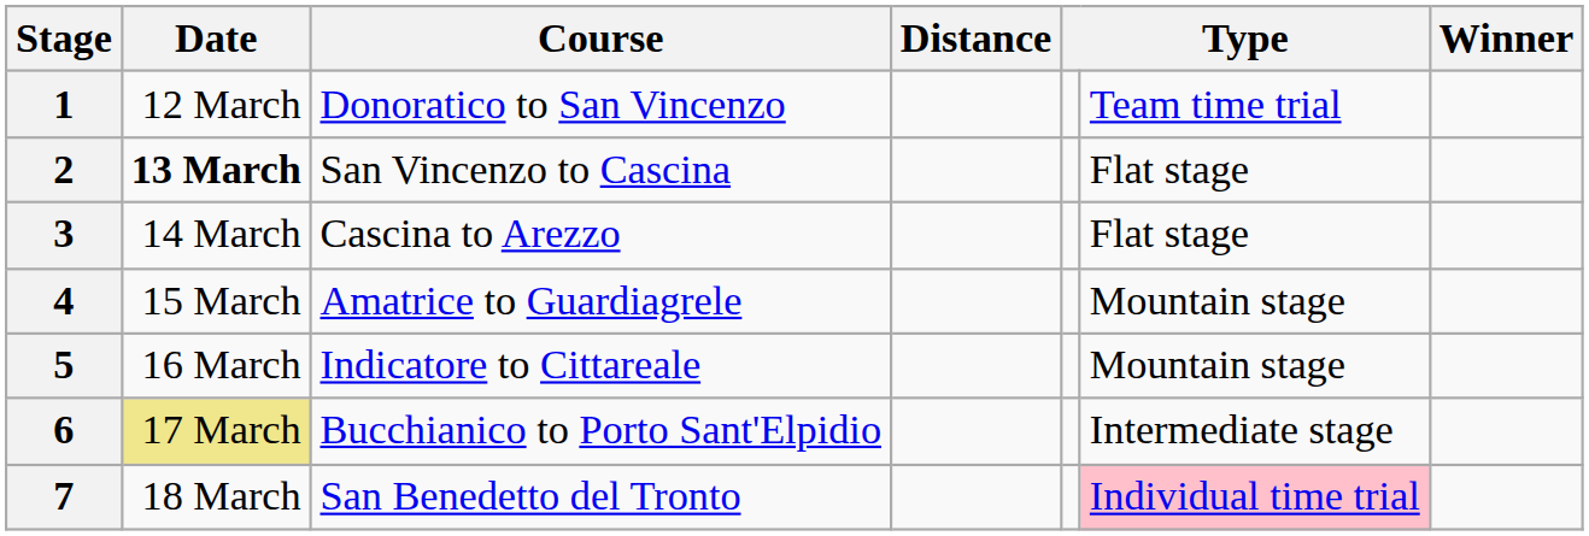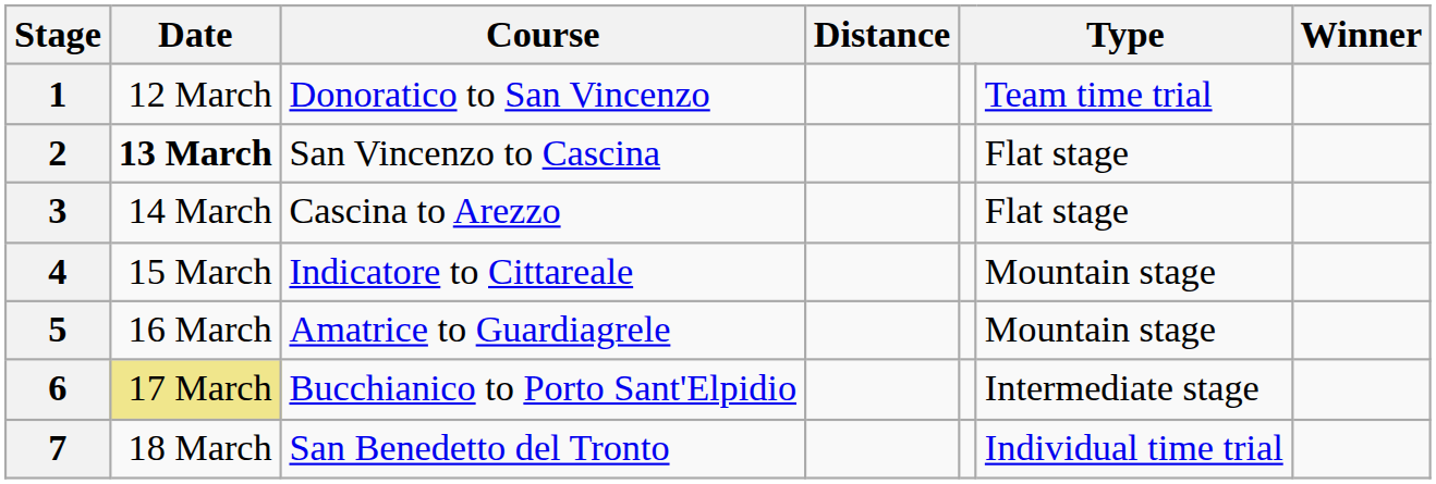4 | Course: Amatrice to Guardiagrele -> Indicatore to Cittareale
5 | Course: Indicatore to Cittareale -> Amatrice to Guardiagrele
7 | column 6: pink background -> no background
